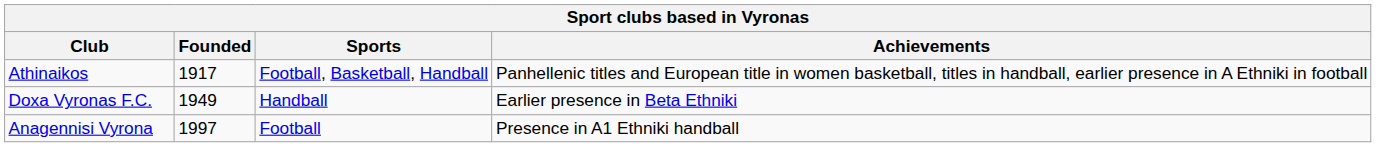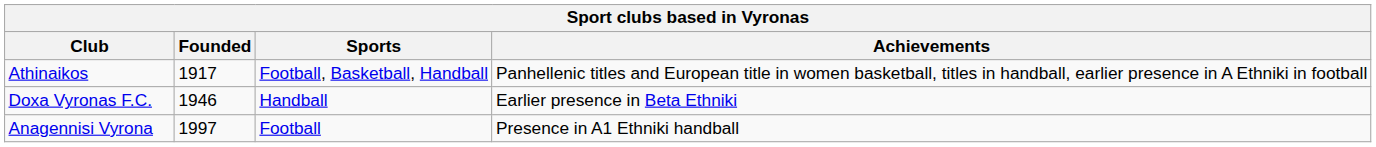Doxa Vyronas F.C. | Founded: 1949 -> 1946
